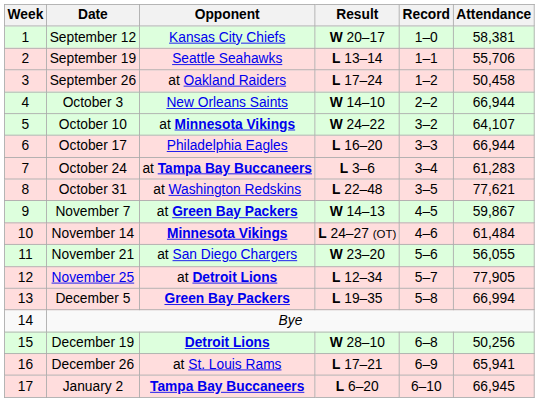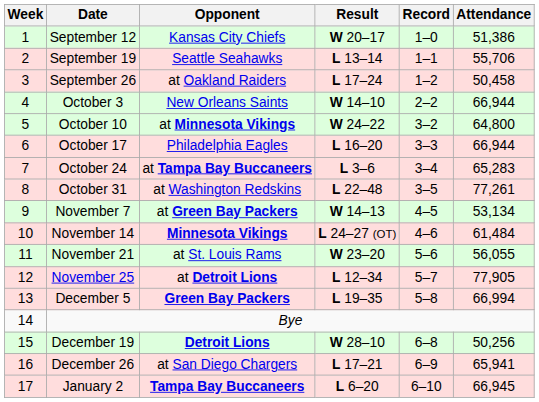September 12 | Attendance: 58,381 -> 51,386
October 10 | Attendance: 64,107 -> 64,800
October 24 | Attendance: 61,283 -> 65,283
October 31 | Attendance: 77,621 -> 77,261
November 7 | Attendance: 59,867 -> 53,134
November 21 | Opponent: at San Diego Chargers -> at St. Louis Rams
December 26 | Opponent: at St. Louis Rams -> at San Diego Chargers
